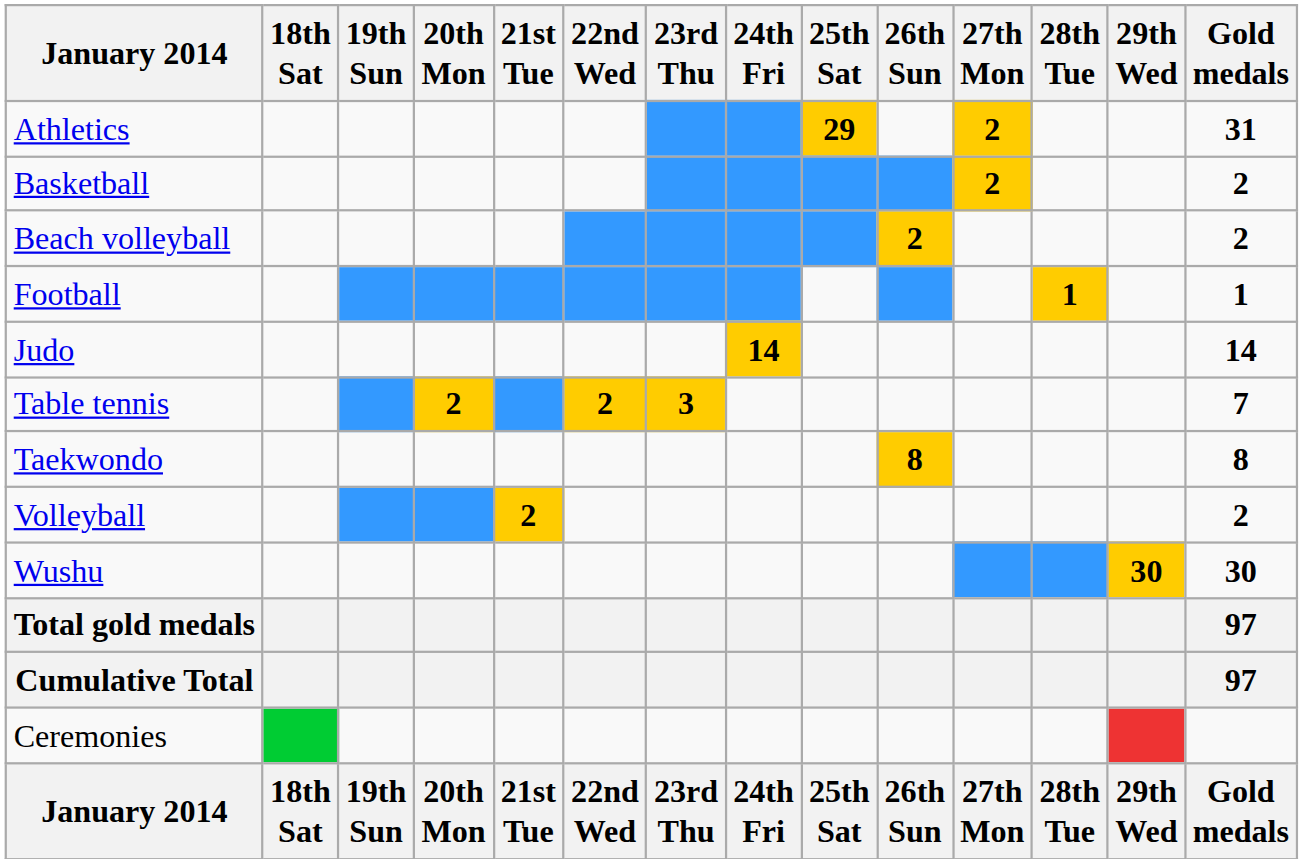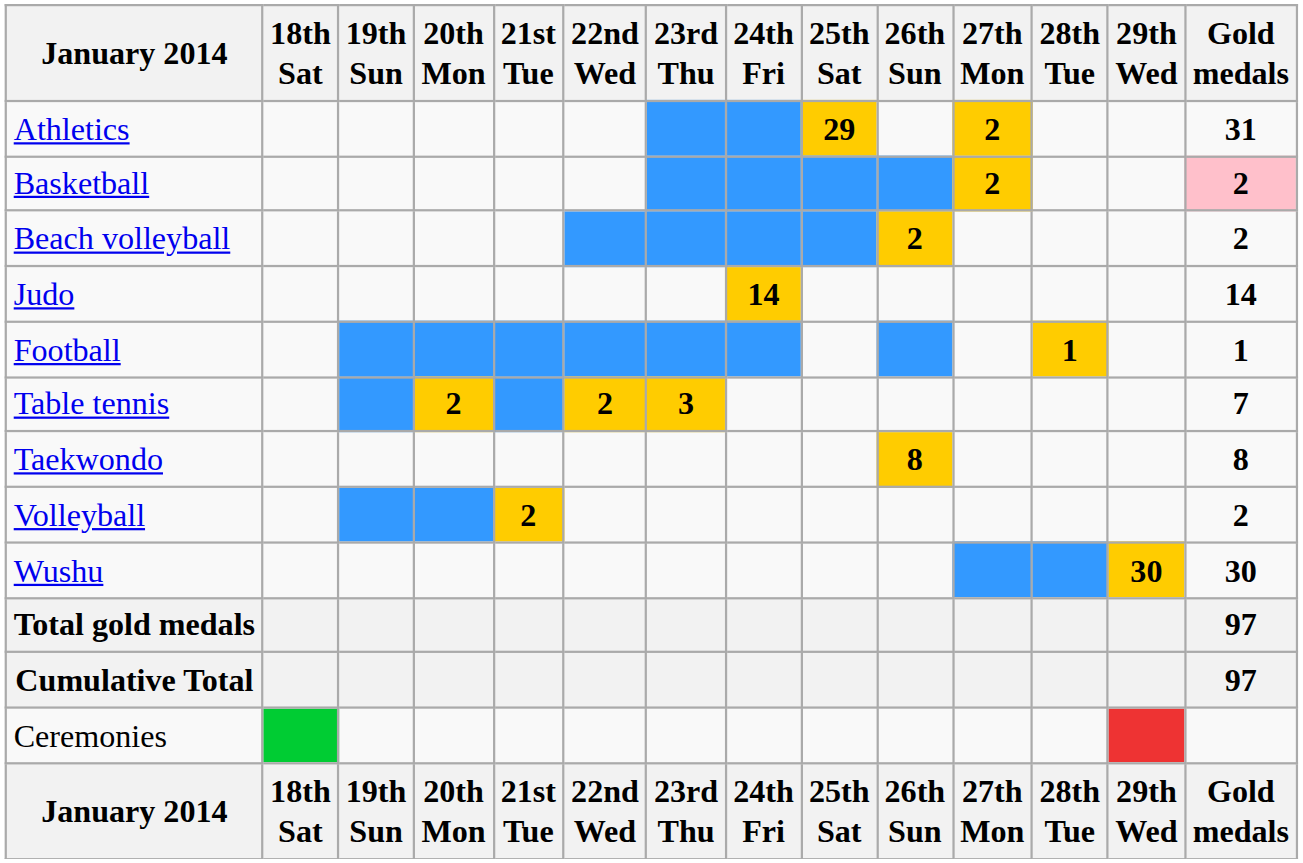Basketball | Gold medals: no background -> pink background
rows swapped: Football <-> Judo
